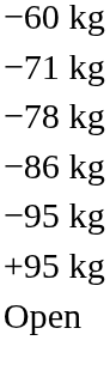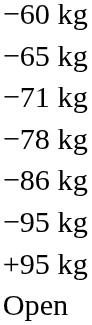+ row: −65 kg
